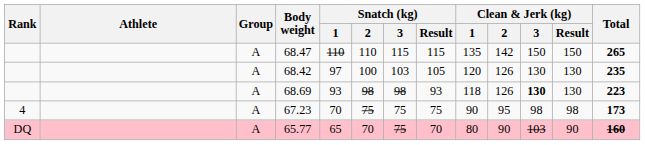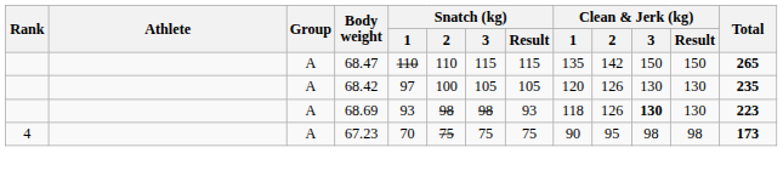68.42 | Snatch (kg) / 3: 103 -> 105
- row: DQ | A | 65.77 | 65 | 70 | 75 | 70 | 80 | 90 | 103 | 90 | 160
